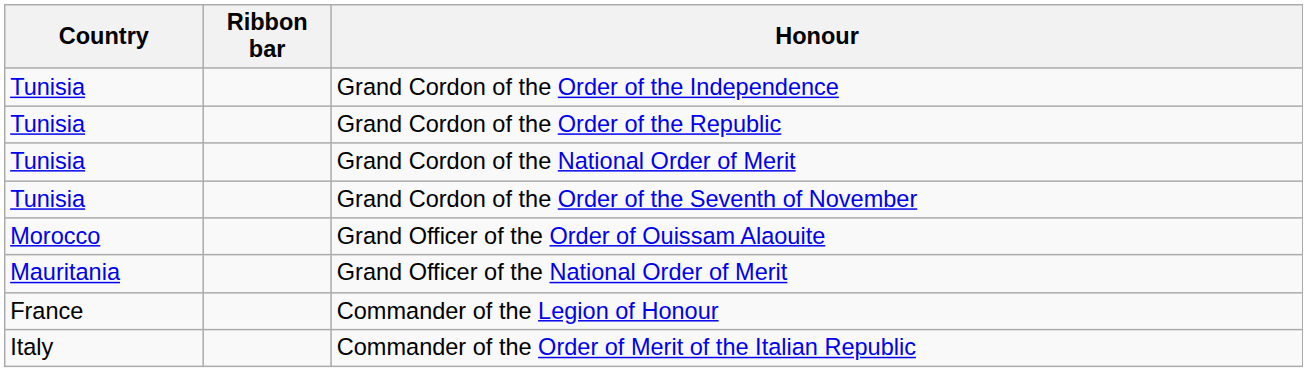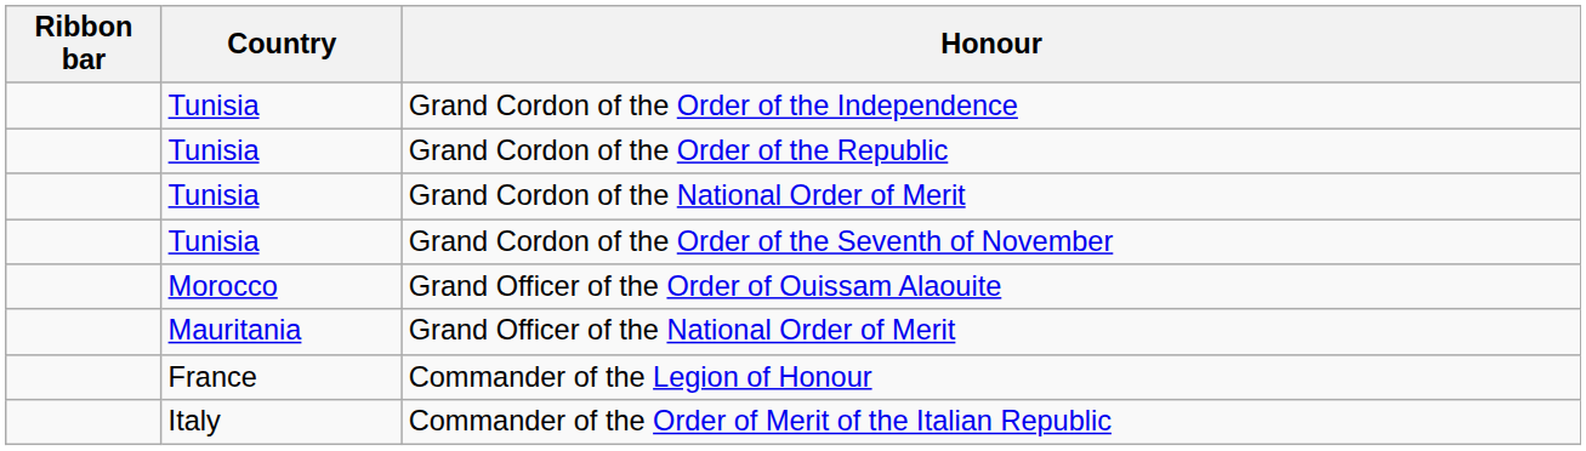columns swapped: Ribbon bar <-> Country
